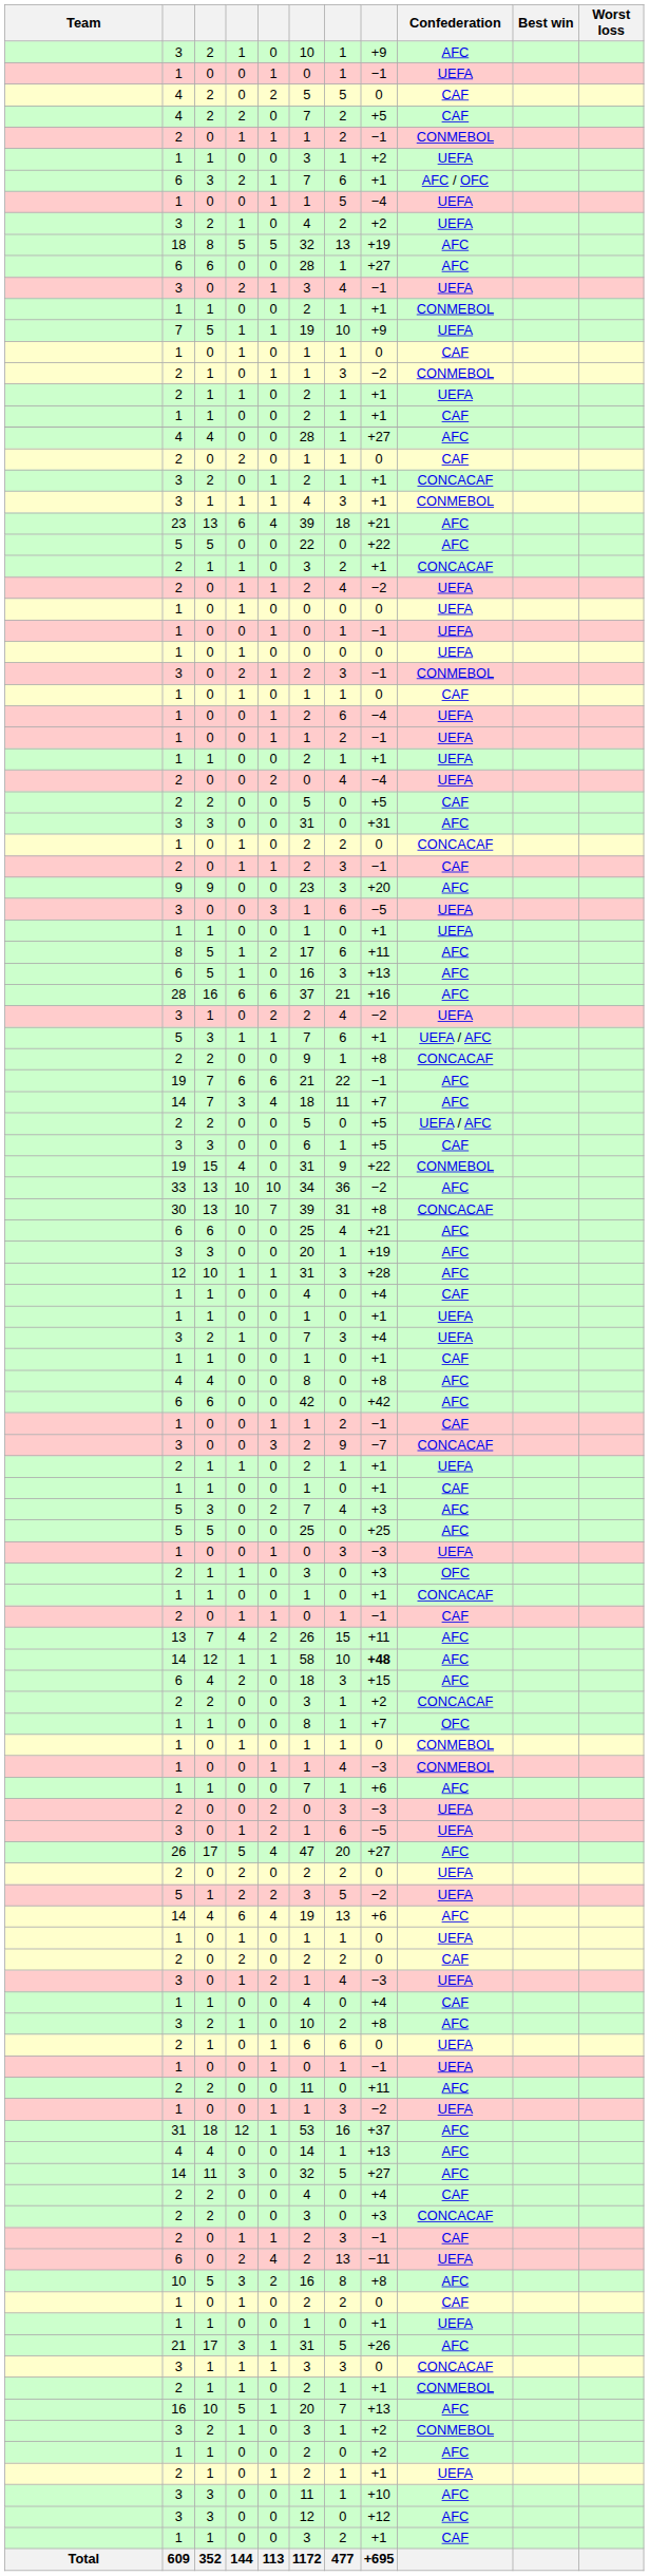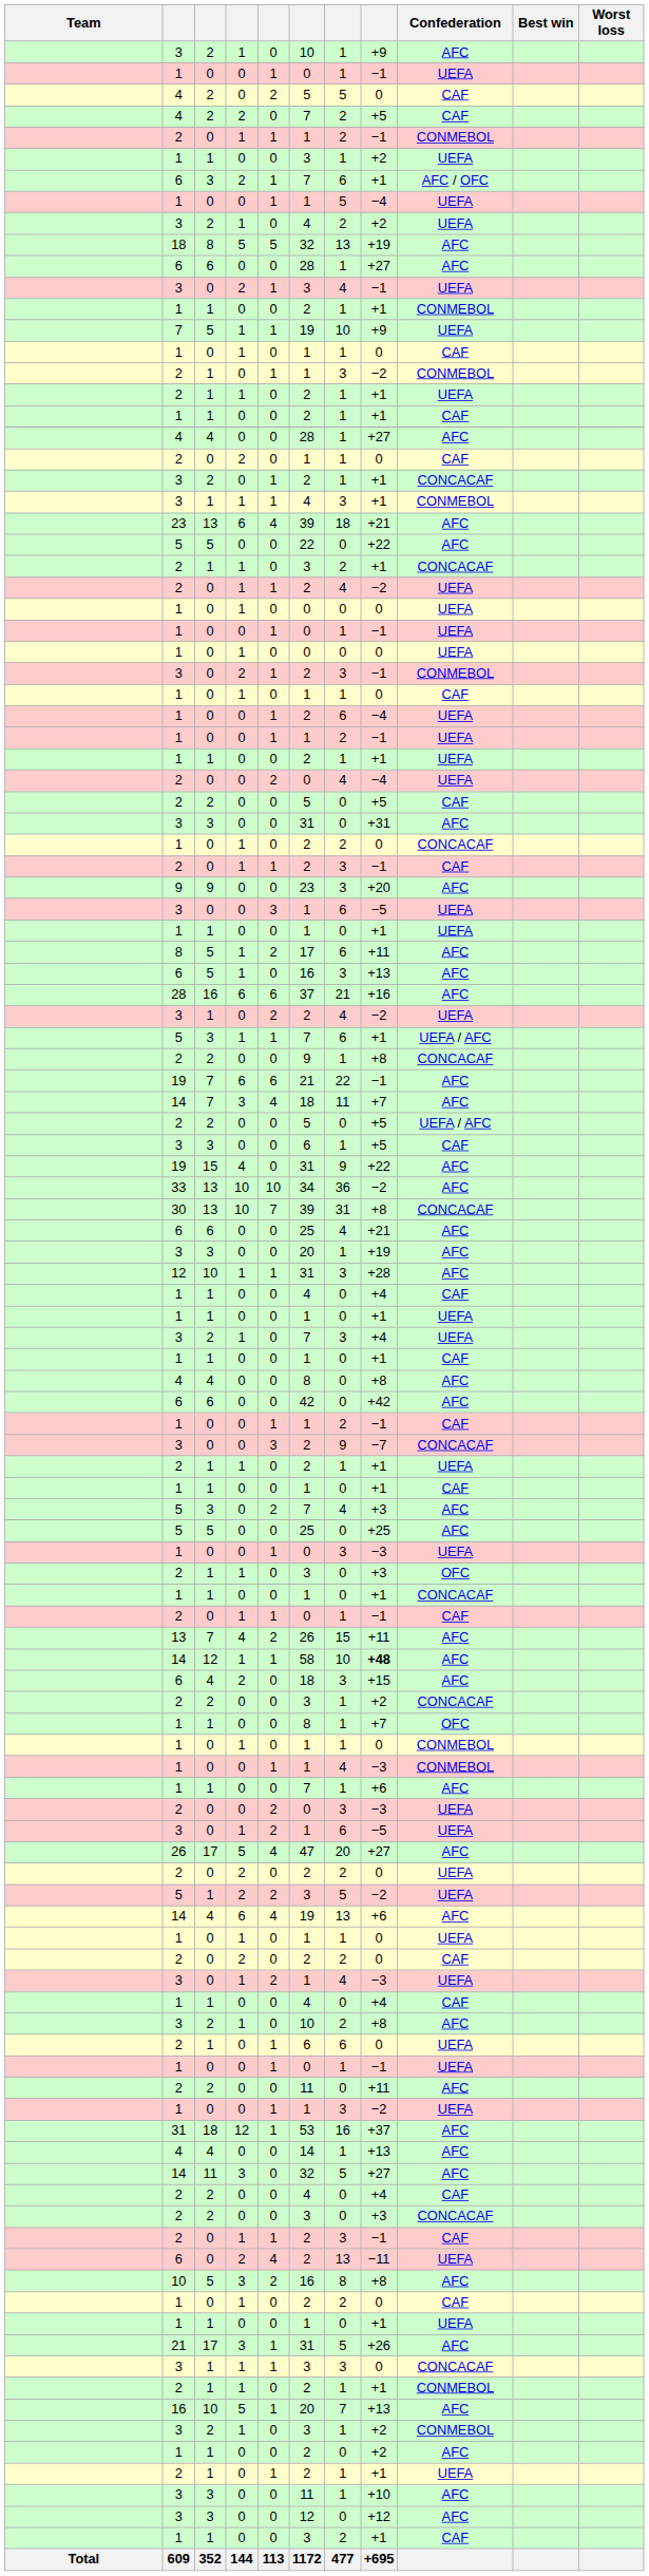19 / 15 | Confederation: CONMEBOL -> AFC
